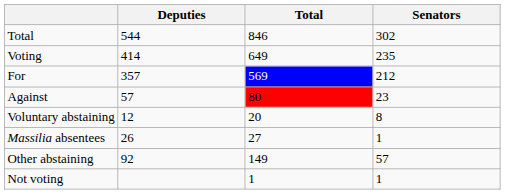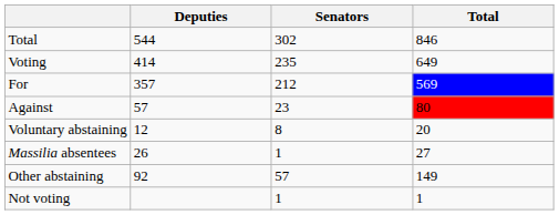columns swapped: Senators <-> Total
